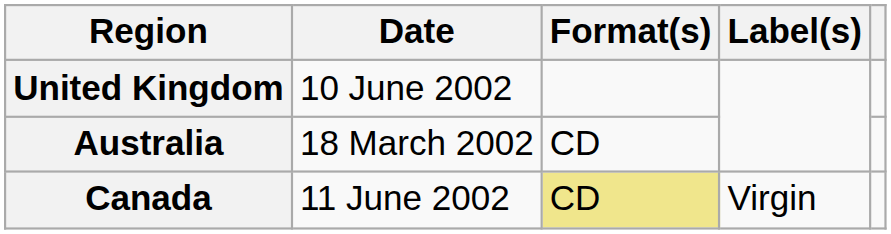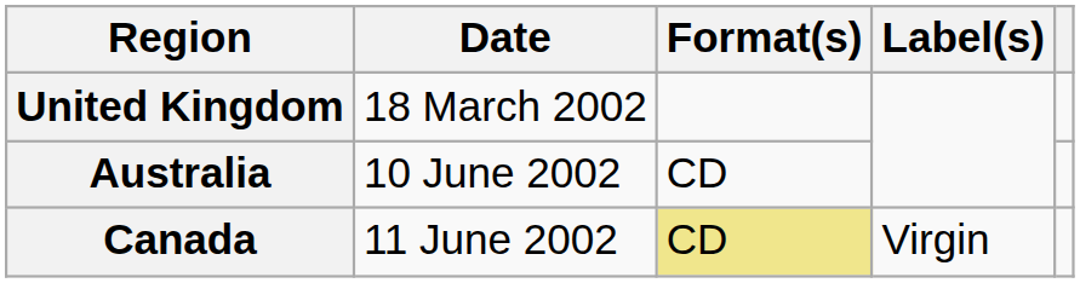United Kingdom | Date: 10 June 2002 -> 18 March 2002
Australia | Date: 18 March 2002 -> 10 June 2002
